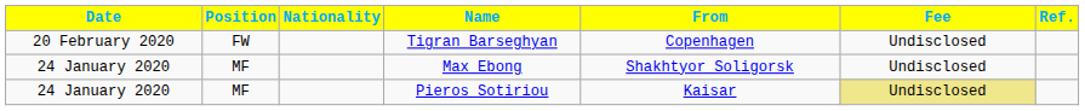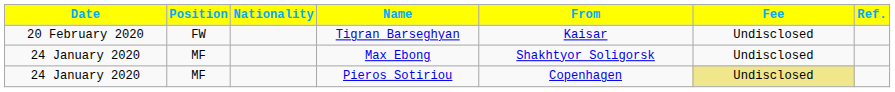Tigran Barseghyan | From: Copenhagen -> Kaisar
Pieros Sotiriou | From: Kaisar -> Copenhagen
